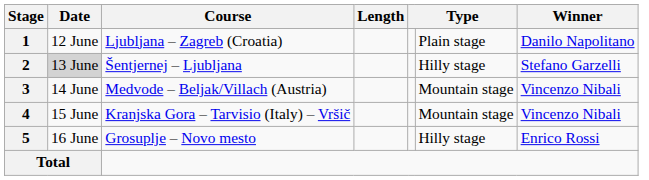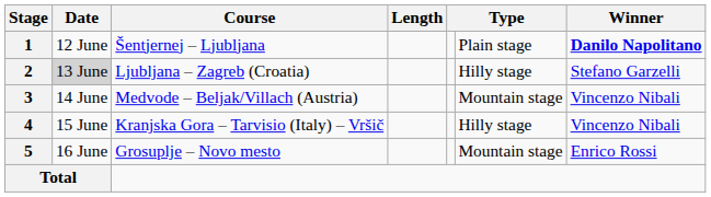1 | Course: Ljubljana – Zagreb (Croatia) -> Šentjernej – Ljubljana
1 | Winner: normal -> bold
2 | Course: Šentjernej – Ljubljana -> Ljubljana – Zagreb (Croatia)
4 | column 6: Mountain stage -> Hilly stage
5 | column 6: Hilly stage -> Mountain stage
